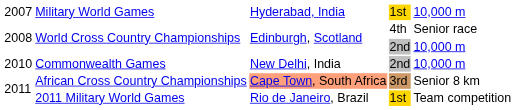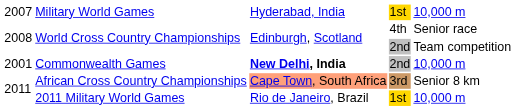World Cross Country Championships / 2nd | column 5: 10,000 m -> Team competition
Commonwealth Games | column 1: 2010 -> 2001
Commonwealth Games | column 3: normal -> bold
2011 Military World Games | column 5: Team competition -> 10,000 m
